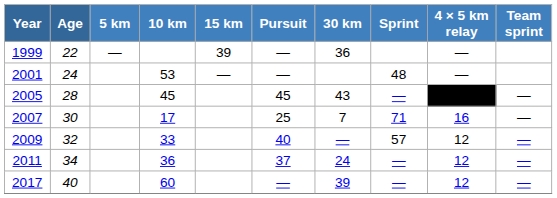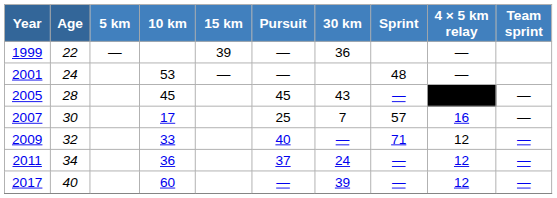2007 | Sprint: 71 -> 57
2009 | Sprint: 57 -> 71
